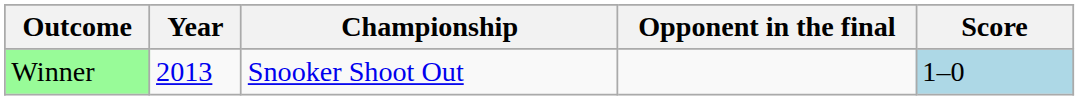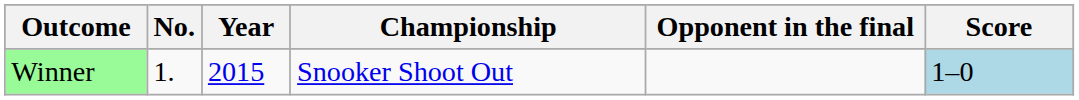+ column: No. | 1.
Winner | Year: 2013 -> 2015
